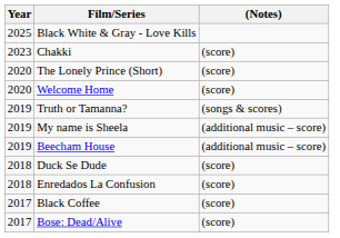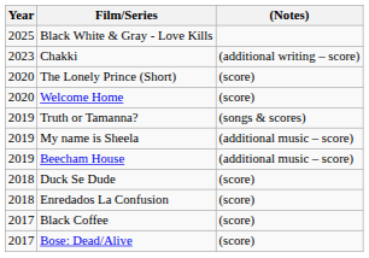Chakki | (Notes): (score) -> (additional writing – score)
